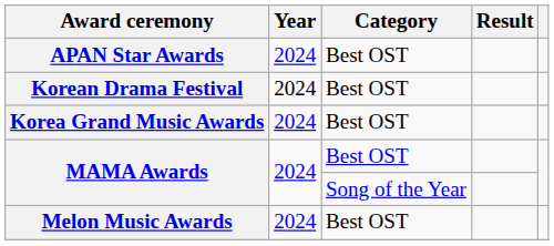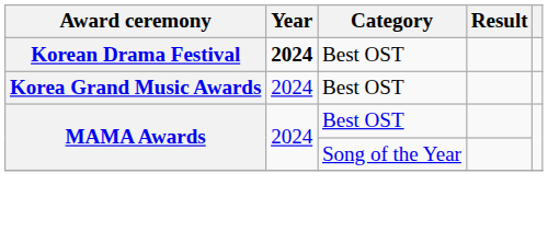- row: APAN Star Awards | 2024 | Best OST
Korean Drama Festival | Year: normal -> bold
- row: Melon Music Awards | 2024 | Best OST
